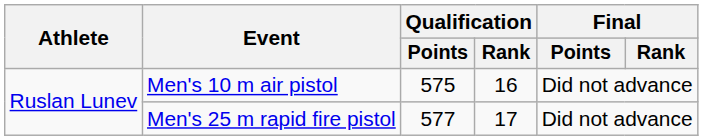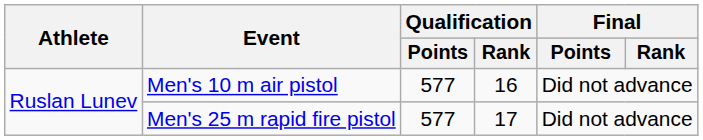Men's 10 m air pistol | Qualification / Points: 575 -> 577
